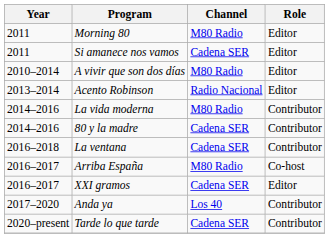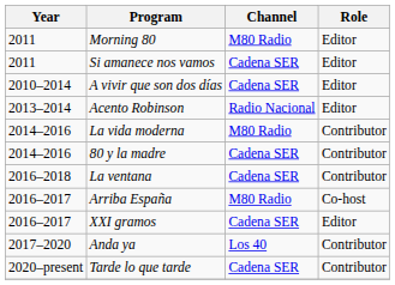A vivir que son dos días | Channel: M80 Radio -> Cadena SER
